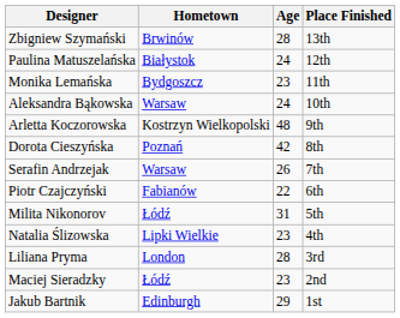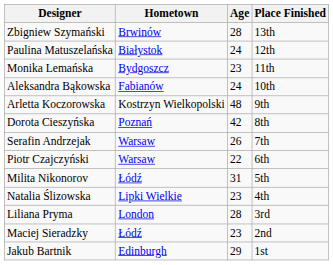Aleksandra Bąkowska | Hometown: Warsaw -> Fabianów
Piotr Czajczyński | Hometown: Fabianów -> Warsaw
